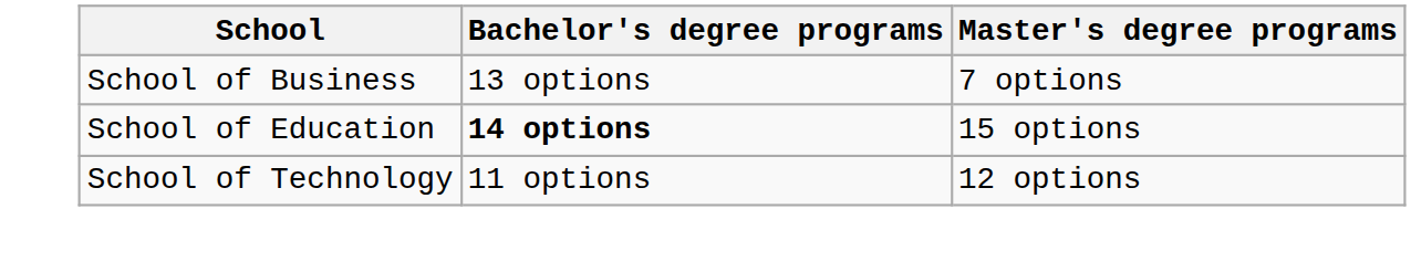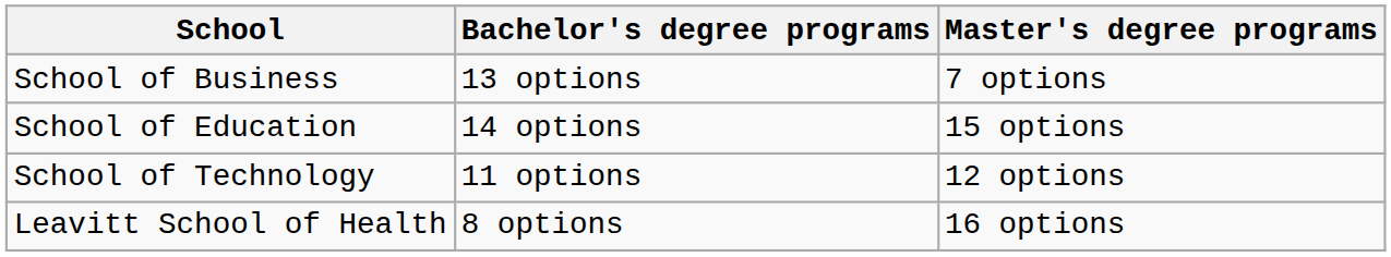School of Education | Bachelor's degree programs: bold -> normal
+ row: Leavitt School of Health | 8 options | 16 options
